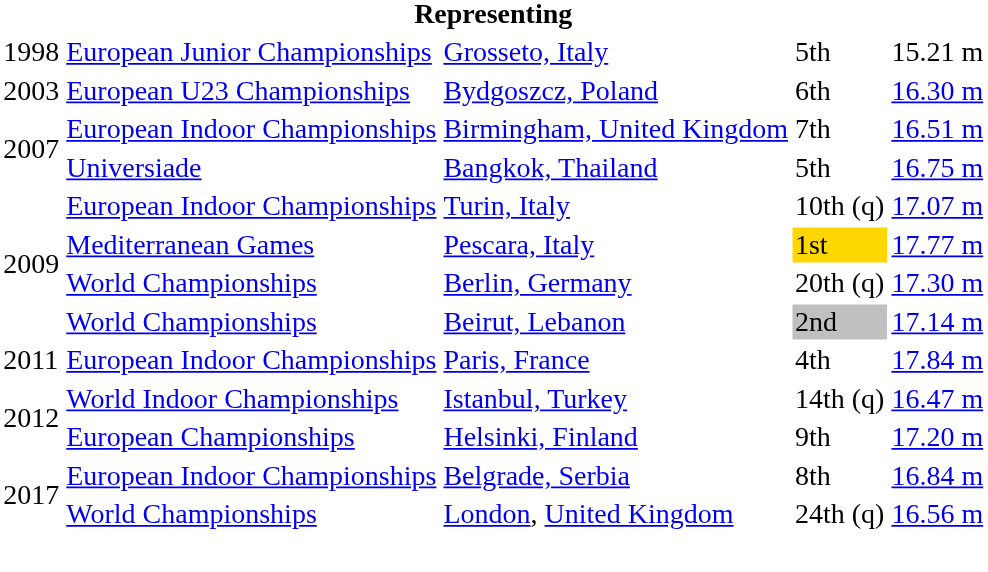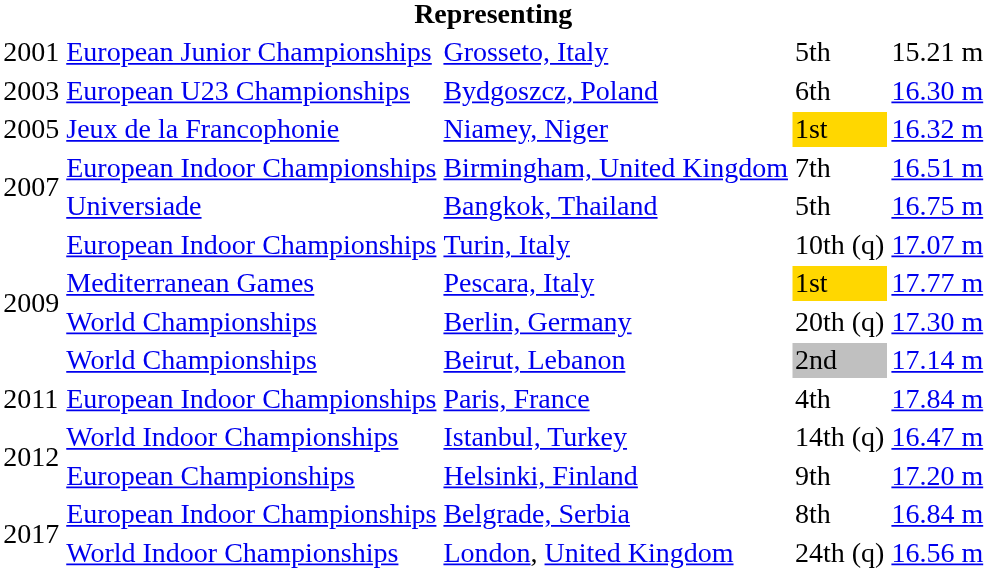Grosseto, Italy | column 1: 1998 -> 2001
+ row: 2005 | Jeux de la Francophonie | Niamey, Niger | 1st | 16.32 m
London, United Kingdom | column 2: World Championships -> World Indoor Championships
